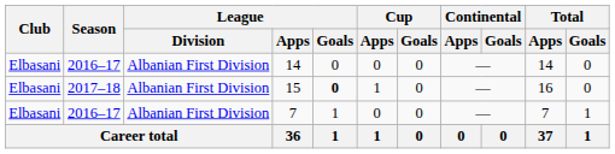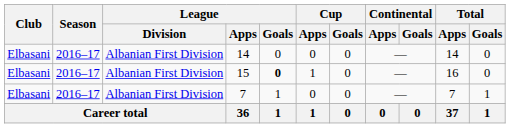15 | Season: 2017–18 -> 2016–17
